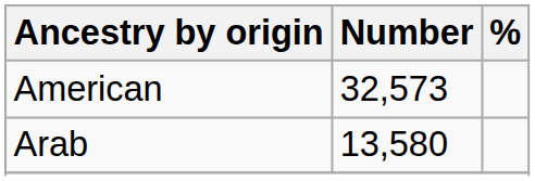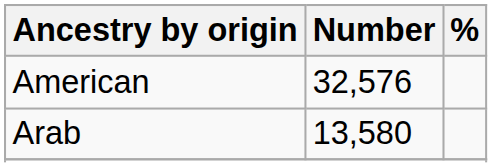American | Number: 32,573 -> 32,576
